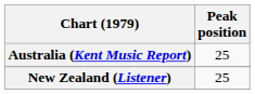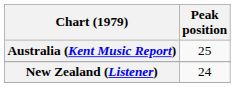New Zealand (Listener) | Peak position: 25 -> 24
